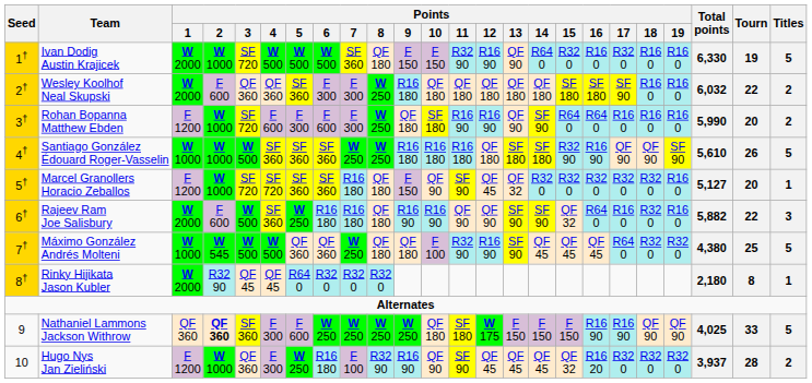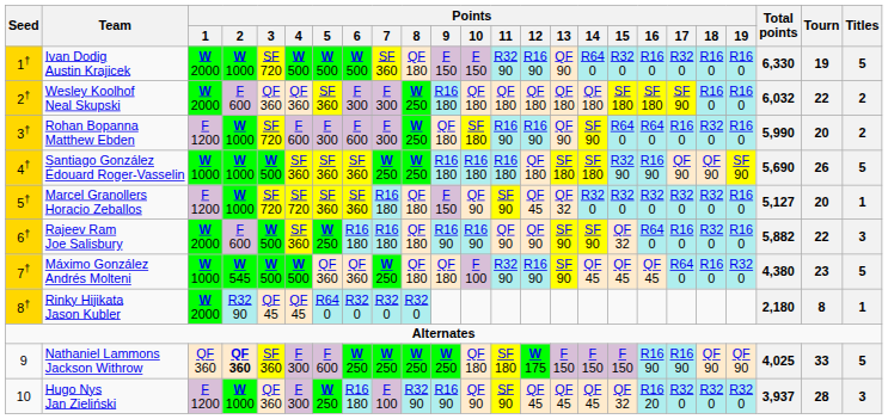Rohan Bopanna Matthew Ebden | Points / 18: R16 0 -> R32 0
Santiago González Édouard Roger-Vasselin | Total points: 5,610 -> 5,690
Máximo González Andrés Molteni | Points / 18: R32 0 -> R16 0
Máximo González Andrés Molteni | Tourn: 25 -> 23
Hugo Nys Jan Zieliński | Titles: 2 -> 3
